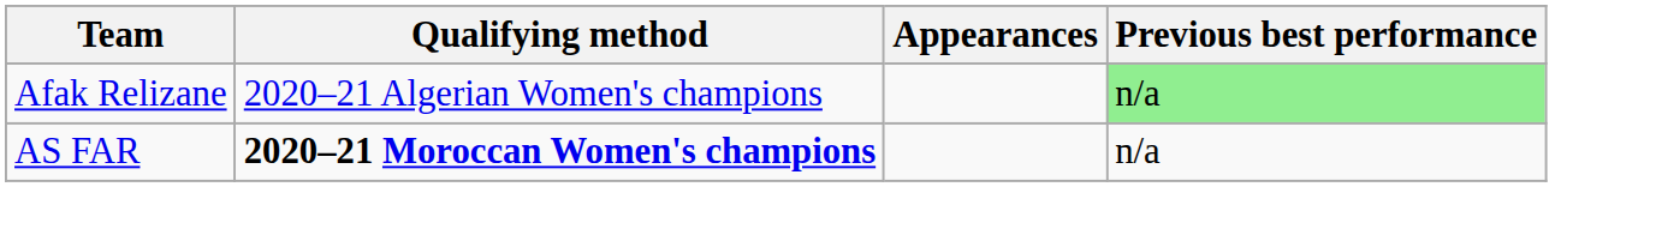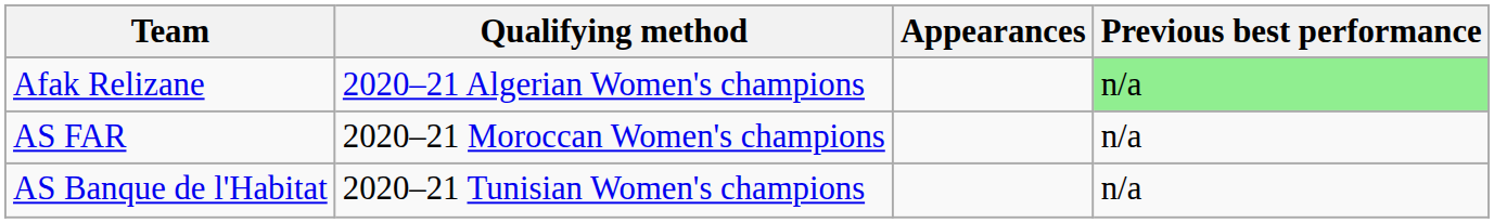AS FAR | Qualifying method: bold -> normal
+ row: AS Banque de l'Habitat | 2020–21 Tunisian Women's champions | n/a
